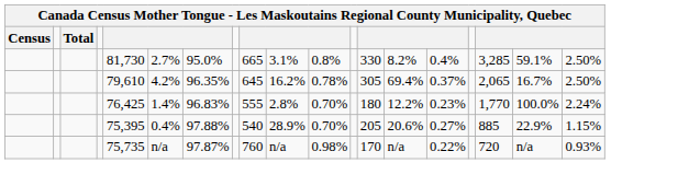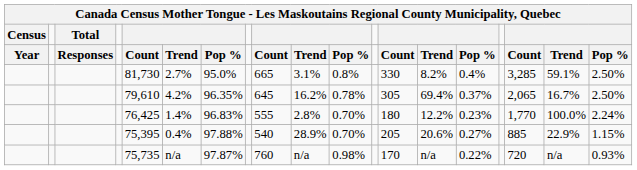+ row: Year | Responses | Count | Trend | Pop % | Count | Trend | Pop % | Count | Trend | Pop % | Count | Trend | Pop %
